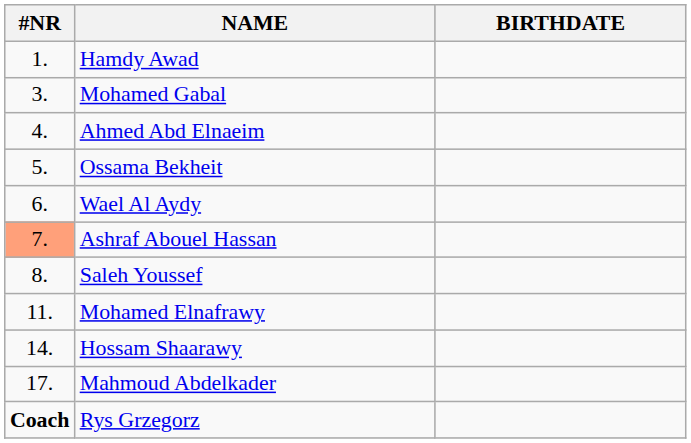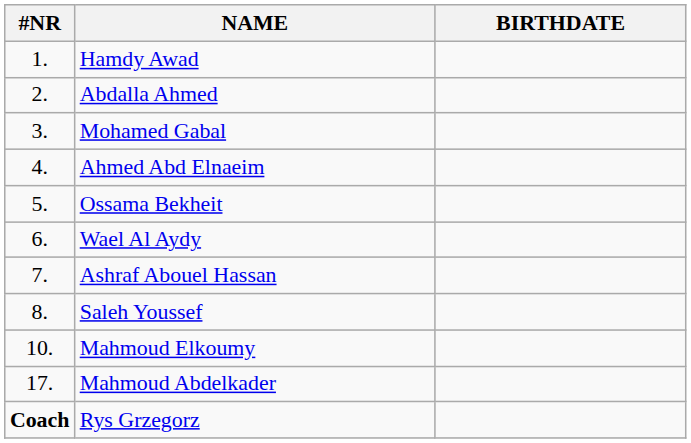+ row: 2. | Abdalla Ahmed
Ashraf Abouel Hassan | #NR: lightsalmon background -> no background
+ row: 10. | Mahmoud Elkoumy
- row: 11. | Mohamed Elnafrawy
- row: 14. | Hossam Shaarawy
